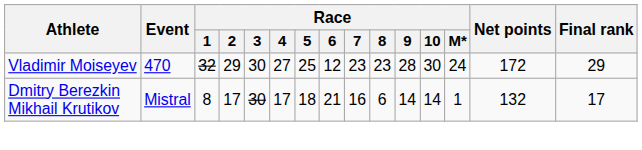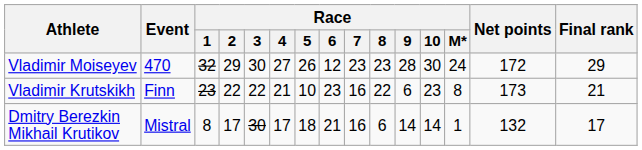Vladimir Moiseyev | Race / 5: 25 -> 26
+ row: Vladimir Krutskikh | Finn | 23 | 22 | 22 | 21 | 10 | 23 | 16 | 22 | 6 | 23 | 8 | 173 | 21
